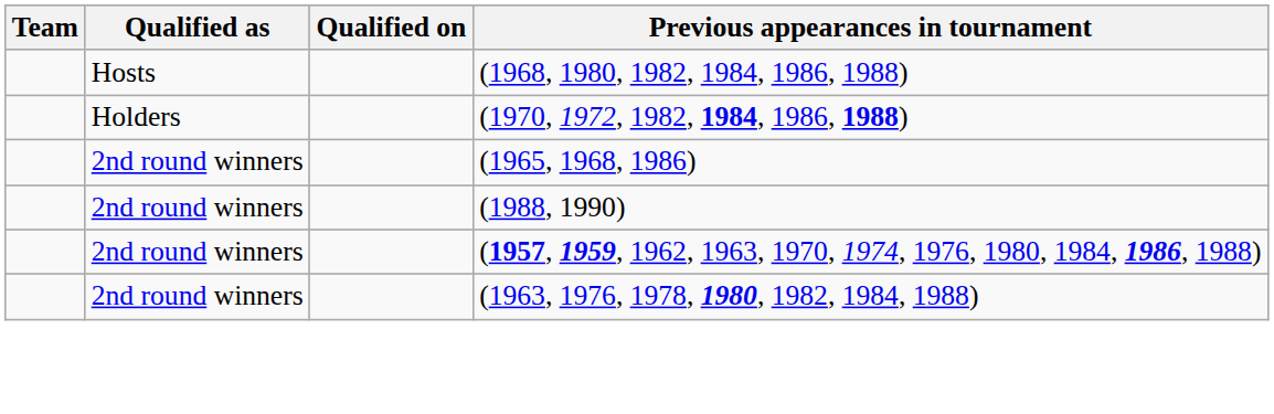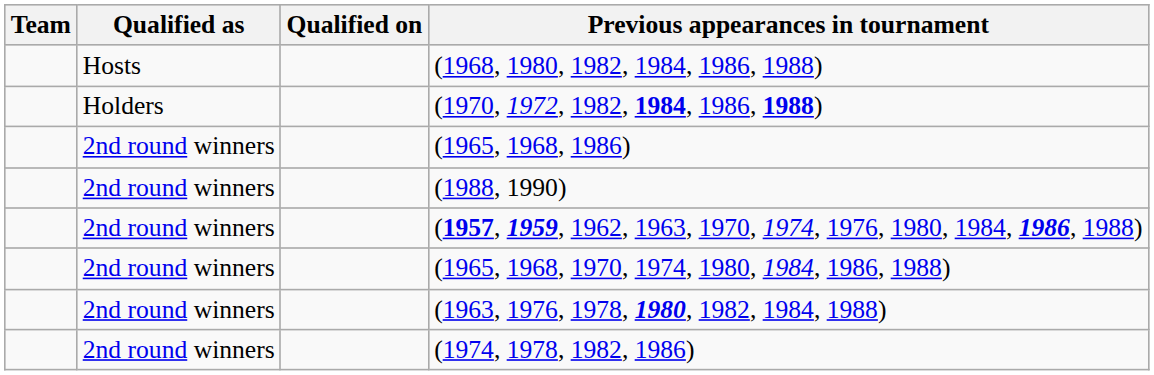+ row: 2nd round winners | (1965, 1968, 1970, 1974, 1980, 1984, 1986, 1988)
+ row: 2nd round winners | (1974, 1978, 1982, 1986)
